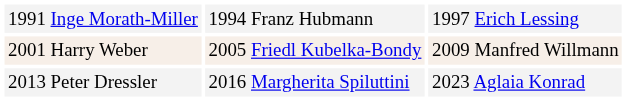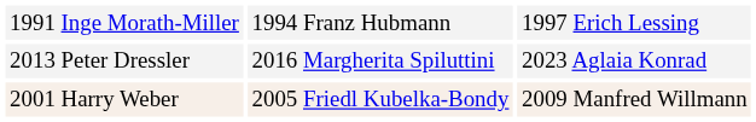rows swapped: 2001 Harry Weber <-> 2013 Peter Dressler
